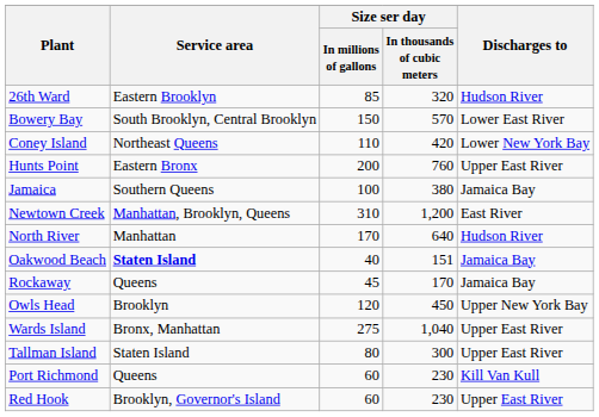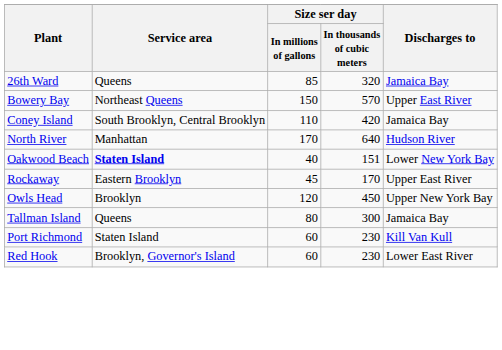26th Ward | Service area: Eastern Brooklyn -> Queens
26th Ward | Discharges to: Hudson River -> Jamaica Bay
Bowery Bay | Service area: South Brooklyn, Central Brooklyn -> Northeast Queens
Bowery Bay | Discharges to: Lower East River -> Upper East River
Coney Island | Service area: Northeast Queens -> South Brooklyn, Central Brooklyn
Coney Island | Discharges to: Lower New York Bay -> Jamaica Bay
- row: Hunts Point | Eastern Bronx | 200 | 760 | Upper East River
- row: Jamaica | Southern Queens | 100 | 380 | Jamaica Bay
- row: Newtown Creek | Manhattan, Brooklyn, Queens | 310 | 1,200 | East River
Oakwood Beach | Discharges to: Jamaica Bay -> Lower New York Bay
Rockaway | Service area: Queens -> Eastern Brooklyn
Rockaway | Discharges to: Jamaica Bay -> Upper East River
- row: Wards Island | Bronx, Manhattan | 275 | 1,040 | Upper East River
Tallman Island | Service area: Staten Island -> Queens
Tallman Island | Discharges to: Upper East River -> Jamaica Bay
Port Richmond | Service area: Queens -> Staten Island
Red Hook | Discharges to: Upper East River -> Lower East River
